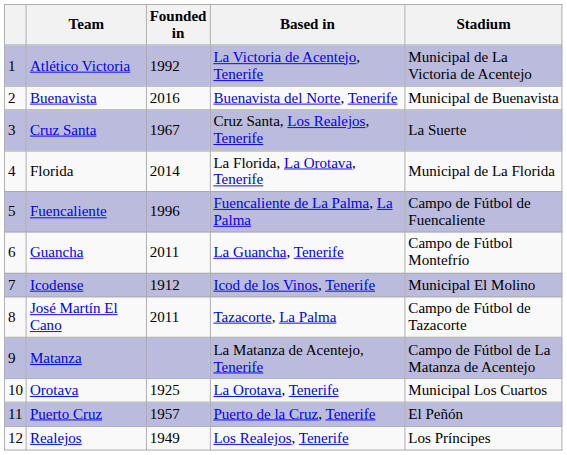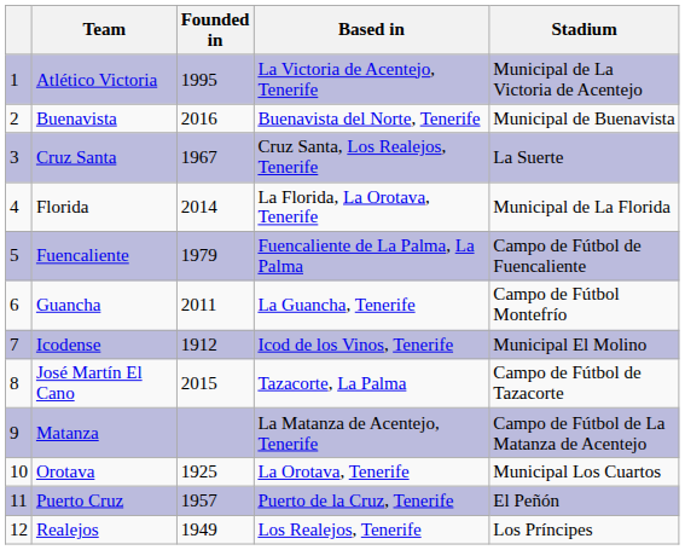Atlético Victoria | Founded in: 1992 -> 1995
Fuencaliente | Founded in: 1996 -> 1979
José Martín El Cano | Founded in: 2011 -> 2015
